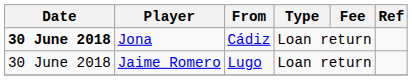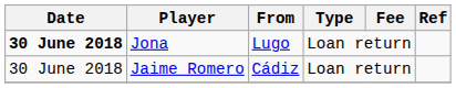Jona | From: Cádiz -> Lugo
Jaime Romero | From: Lugo -> Cádiz
